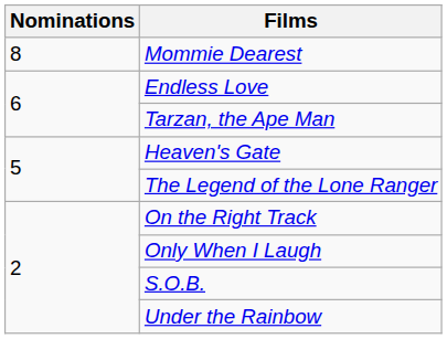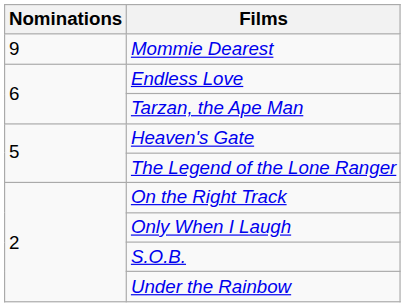Mommie Dearest | Nominations: 8 -> 9
